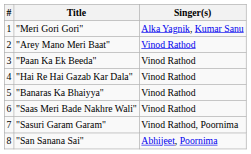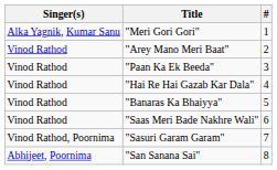columns swapped: # <-> Singer(s)
